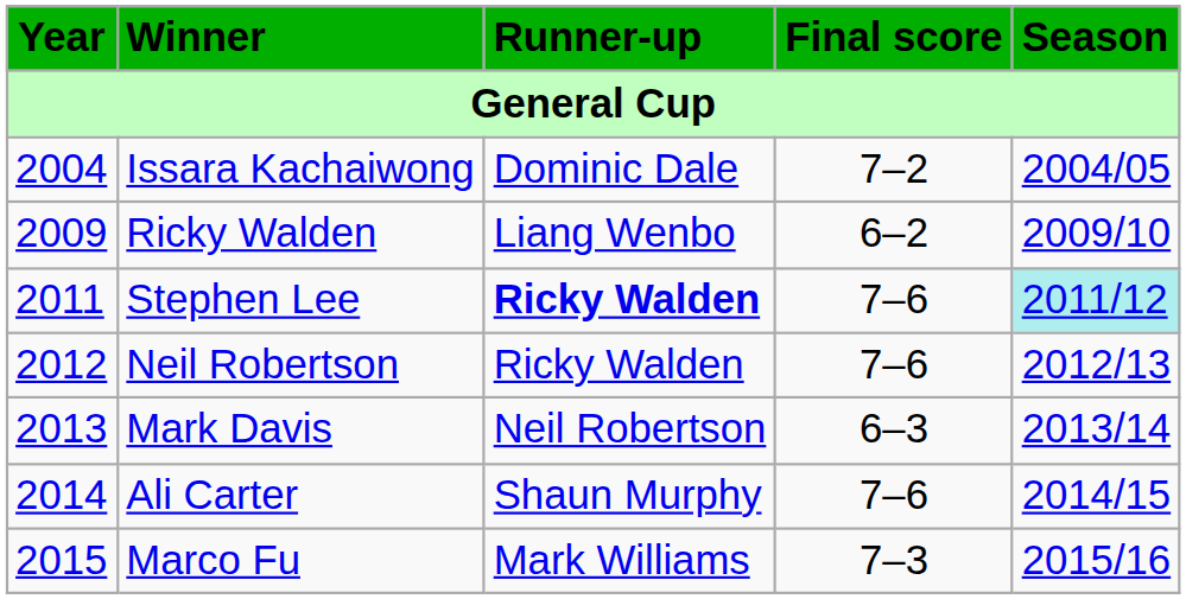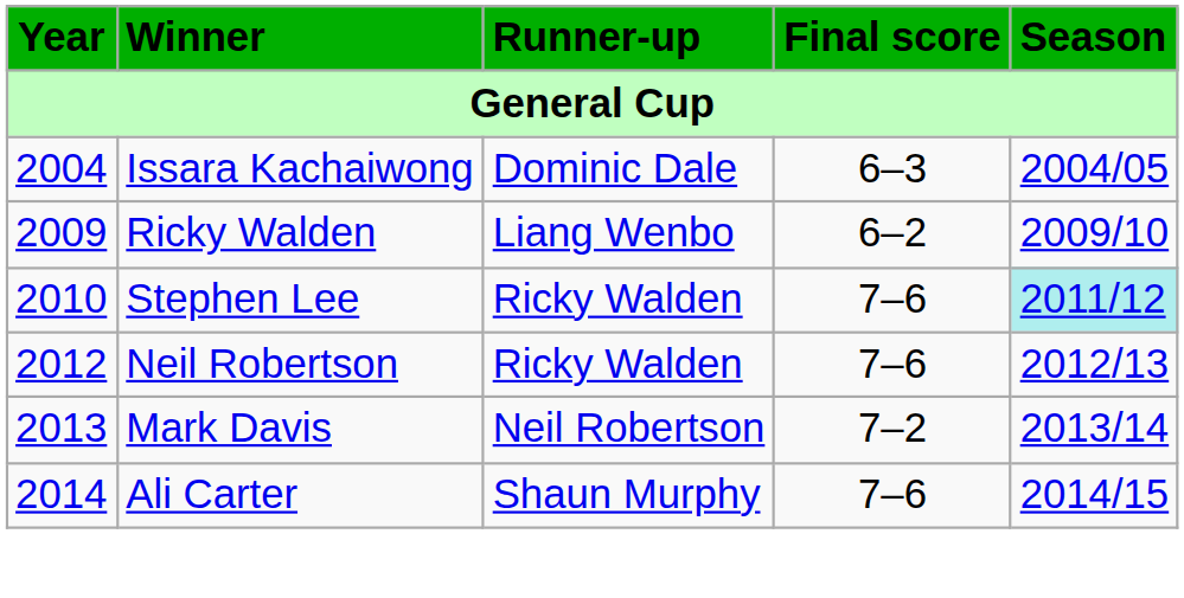Issara Kachaiwong | Final score: 7–2 -> 6–3
Stephen Lee | Year: 2011 -> 2010
Stephen Lee | Runner-up: bold -> normal
Mark Davis | Final score: 6–3 -> 7–2
- row: 2015 | Marco Fu | Mark Williams | 7–3 | 2015/16
